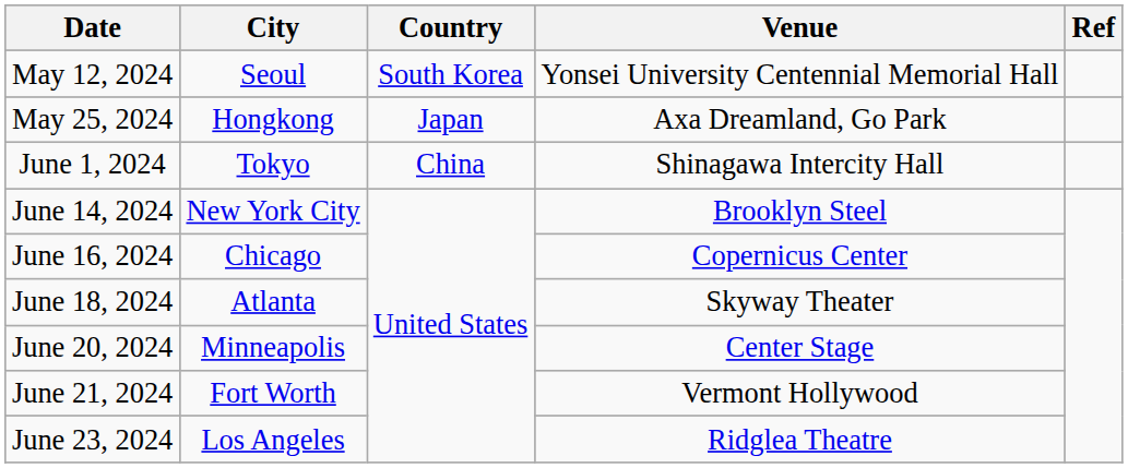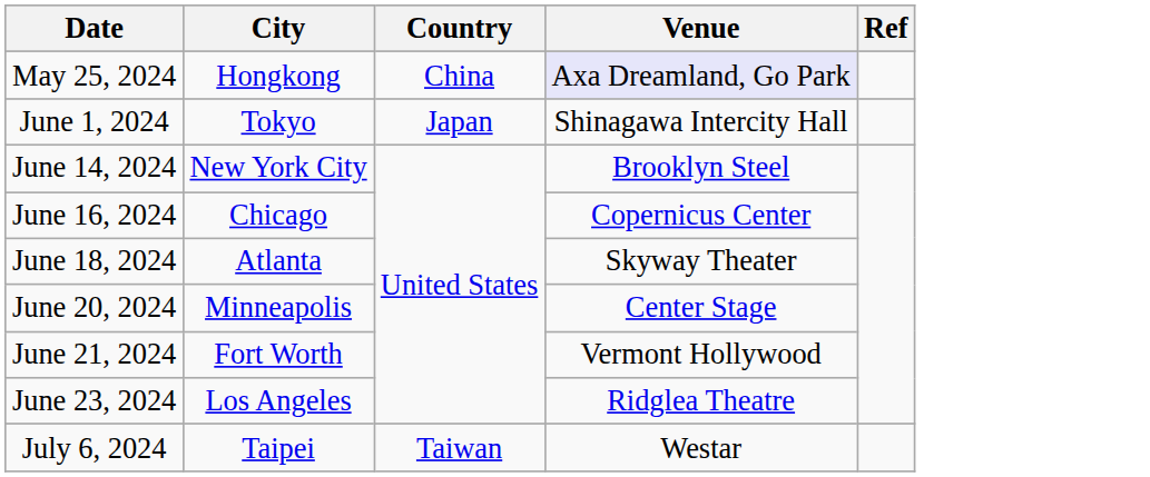- row: May 12, 2024 | Seoul | South Korea | Yonsei University Centennial Memorial Hall
May 25, 2024 | Country: Japan -> China
May 25, 2024 | Venue: no background -> lavender background
June 1, 2024 | Country: China -> Japan
+ row: July 6, 2024 | Taipei | Taiwan | Westar
